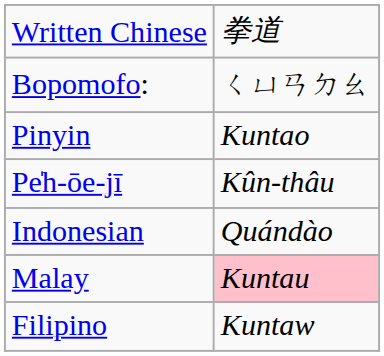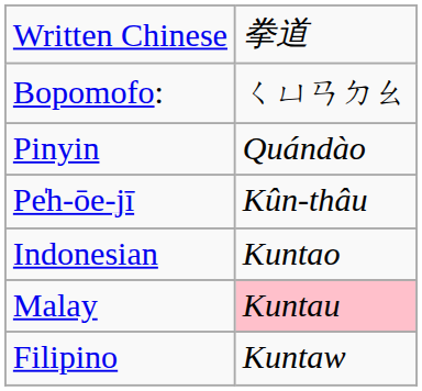Pinyin | column 2: Kuntao -> Quándào
Indonesian | column 2: Quándào -> Kuntao
